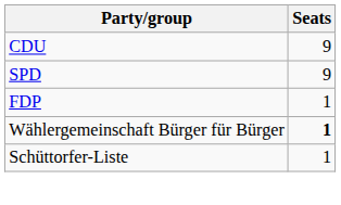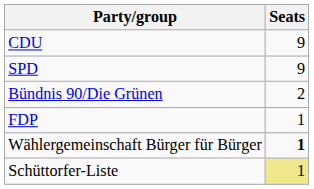+ row: Bündnis 90/Die Grünen | 2
Schüttorfer-Liste | Seats: no background -> khaki background
